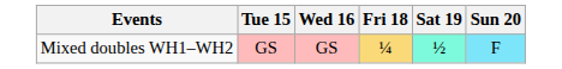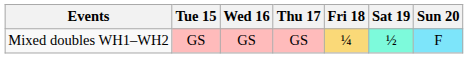+ column: Thu 17 | GS
